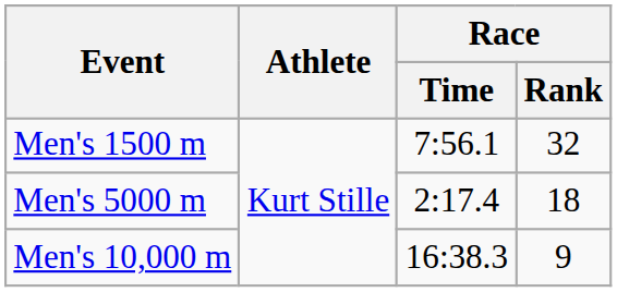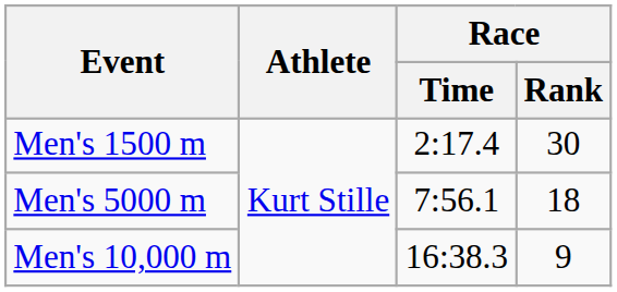Men's 1500 m | Race / Time: 7:56.1 -> 2:17.4
Men's 1500 m | Race / Rank: 32 -> 30
Men's 5000 m | Race / Time: 2:17.4 -> 7:56.1
